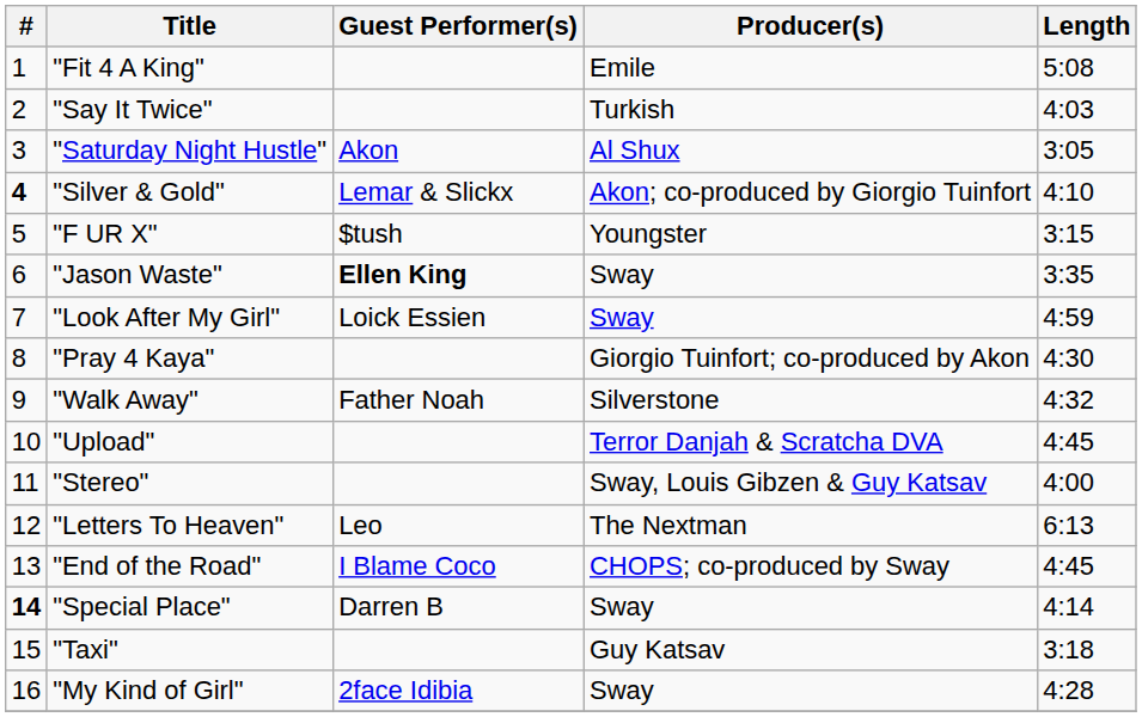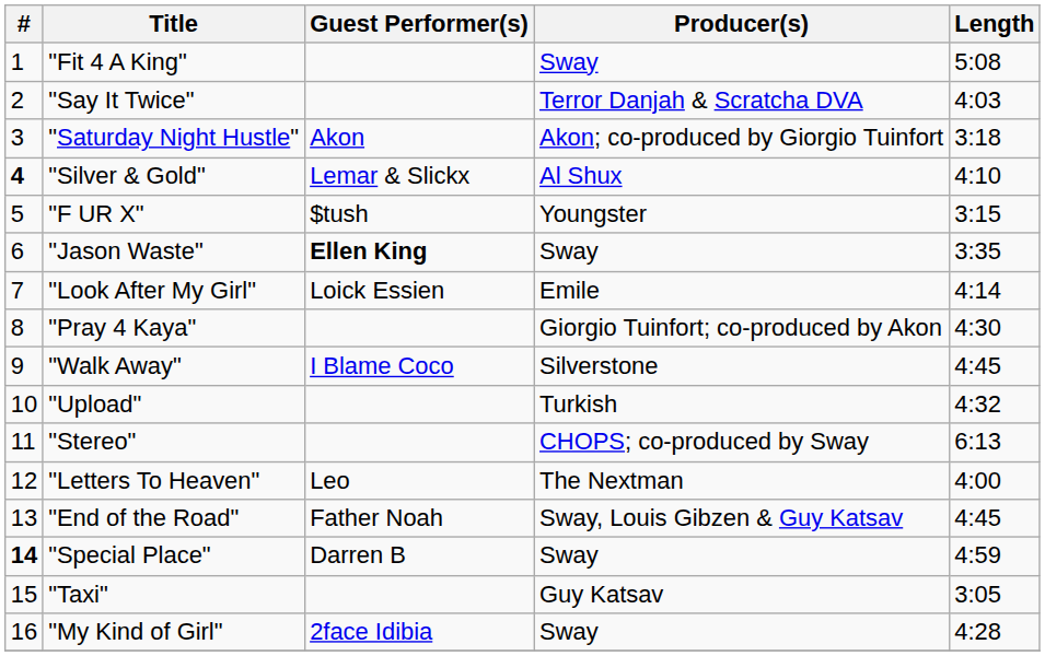"Fit 4 A King" | Producer(s): Emile -> Sway
"Say It Twice" | Producer(s): Turkish -> Terror Danjah & Scratcha DVA
"Saturday Night Hustle" | Producer(s): Al Shux -> Akon; co-produced by Giorgio Tuinfort
"Saturday Night Hustle" | Length: 3:05 -> 3:18
"Silver & Gold" | Producer(s): Akon; co-produced by Giorgio Tuinfort -> Al Shux
"Look After My Girl" | Producer(s): Sway -> Emile
"Look After My Girl" | Length: 4:59 -> 4:14
"Walk Away" | Guest Performer(s): Father Noah -> I Blame Coco
"Walk Away" | Length: 4:32 -> 4:45
"Upload" | Producer(s): Terror Danjah & Scratcha DVA -> Turkish
"Upload" | Length: 4:45 -> 4:32
"Stereo" | Producer(s): Sway, Louis Gibzen & Guy Katsav -> CHOPS; co-produced by Sway
"Stereo" | Length: 4:00 -> 6:13
"Letters To Heaven" | Length: 6:13 -> 4:00
"End of the Road" | Guest Performer(s): I Blame Coco -> Father Noah
"End of the Road" | Producer(s): CHOPS; co-produced by Sway -> Sway, Louis Gibzen & Guy Katsav
"Special Place" | Length: 4:14 -> 4:59
"Taxi" | Length: 3:18 -> 3:05
